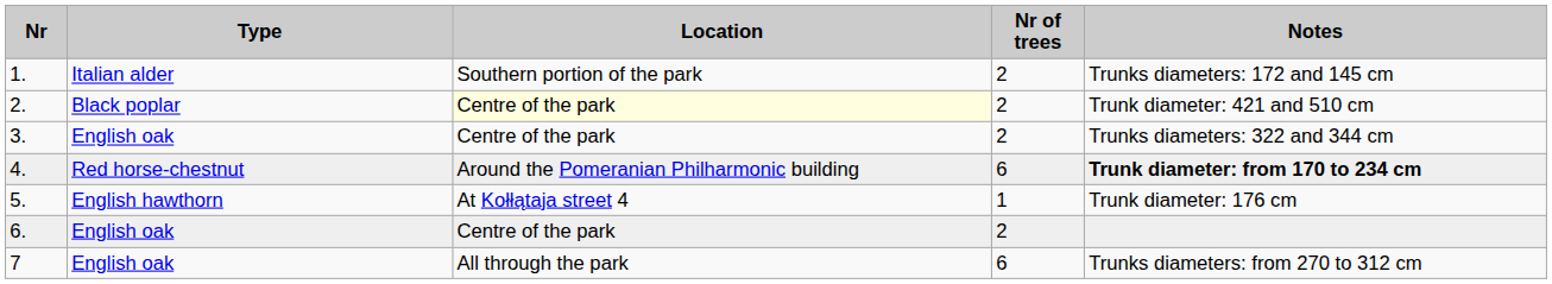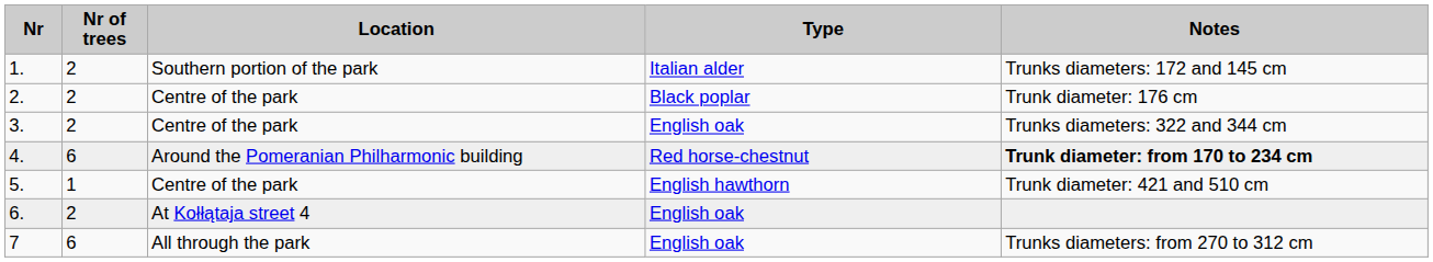columns swapped: Type <-> Nr of trees
2. | Location: lightyellow background -> no background
2. | Notes: Trunk diameter: 421 and 510 cm -> Trunk diameter: 176 cm
5. | Location: At Kołłątaja street 4 -> Centre of the park
5. | Notes: Trunk diameter: 176 cm -> Trunk diameter: 421 and 510 cm
6. | Location: Centre of the park -> At Kołłątaja street 4
